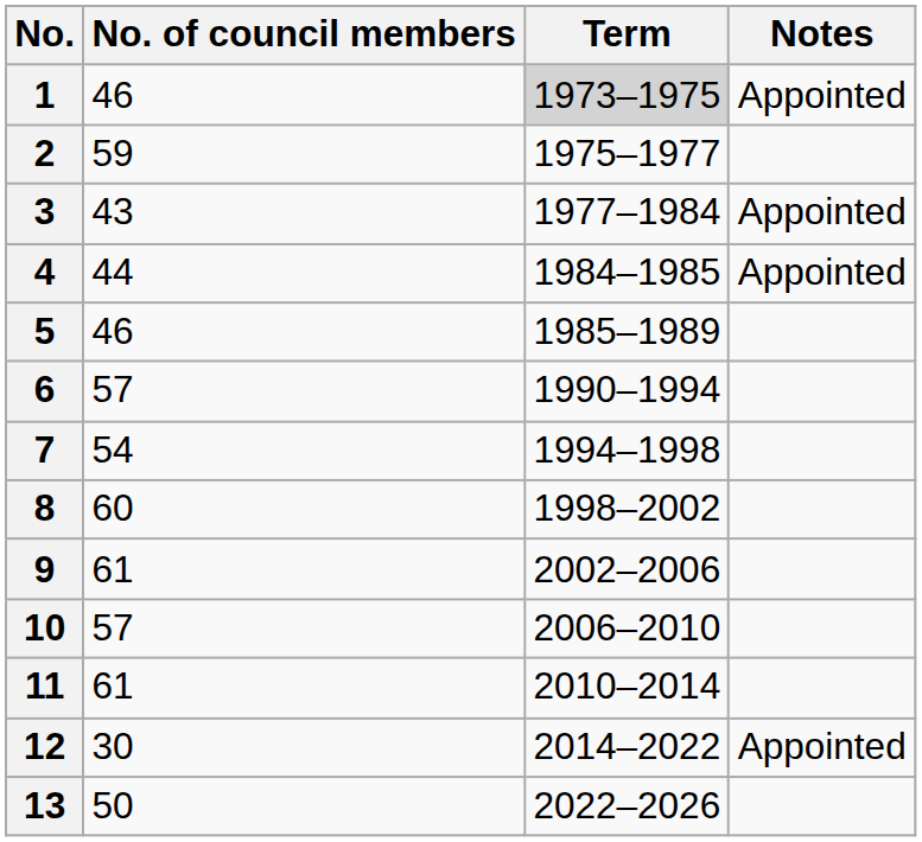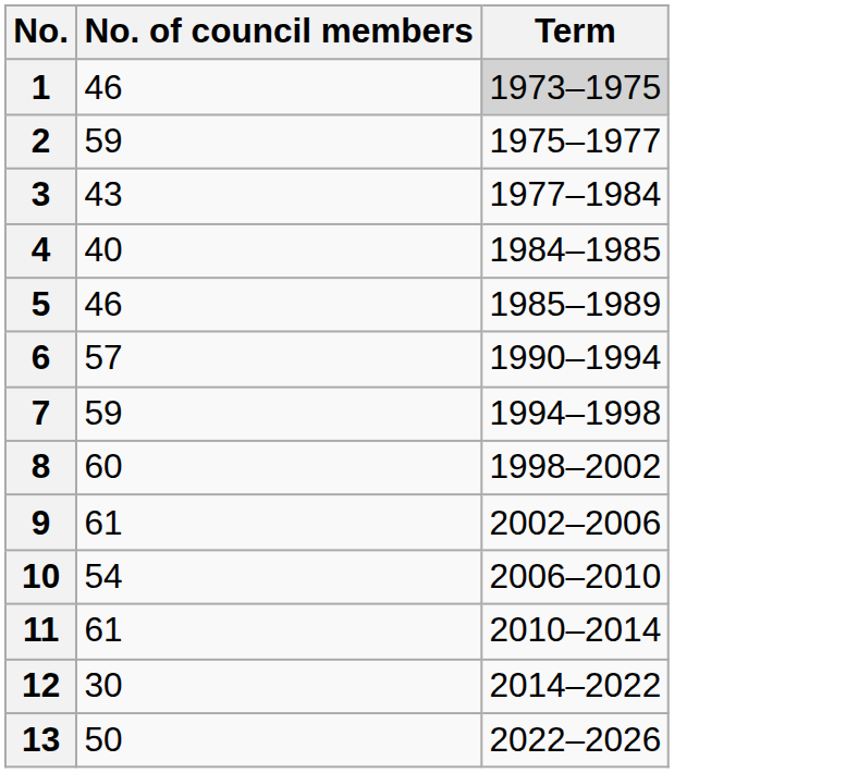- column: Notes | Appointed | Appointed | Appointed | Appointed
4 | No. of council members: 44 -> 40
7 | No. of council members: 54 -> 59
10 | No. of council members: 57 -> 54
